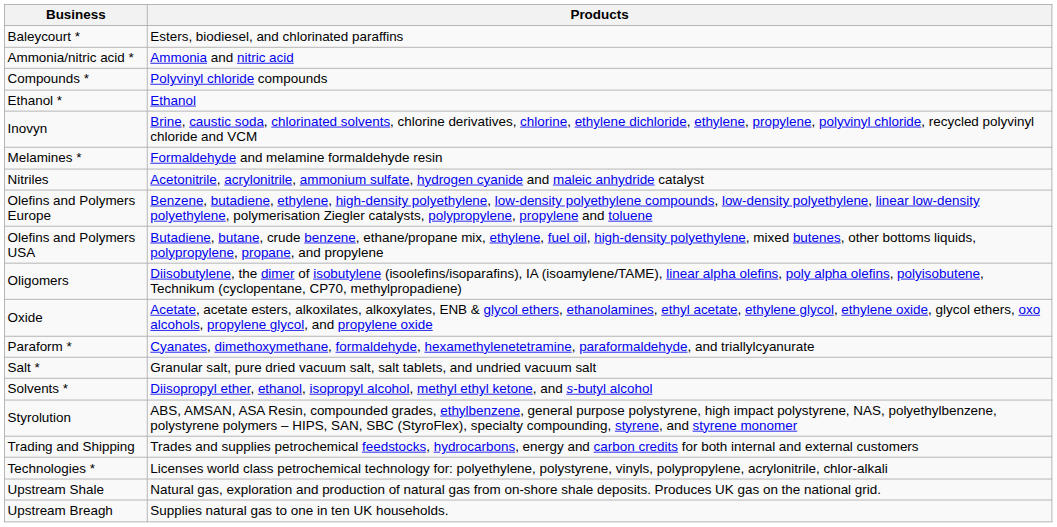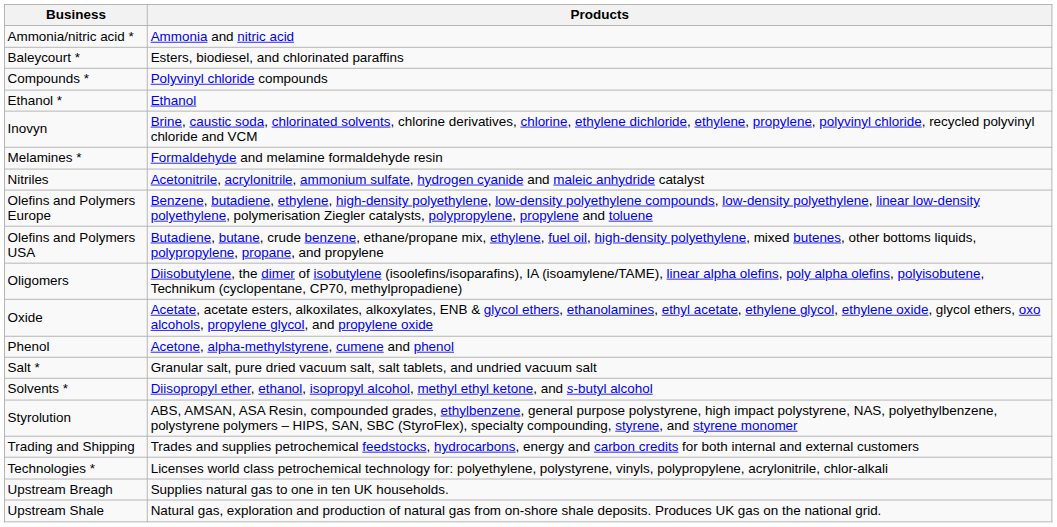rows swapped: Ammonia/nitric acid * <-> Baleycourt *
- row: Paraform * | Cyanates, dimethoxymethane, formaldehyde, hexamethylenetetramine, paraformaldehyde, and triallylcyanurate
+ row: Phenol | Acetone, alpha-methylstyrene, cumene and phenol
rows swapped: Upstream Shale <-> Upstream Breagh
